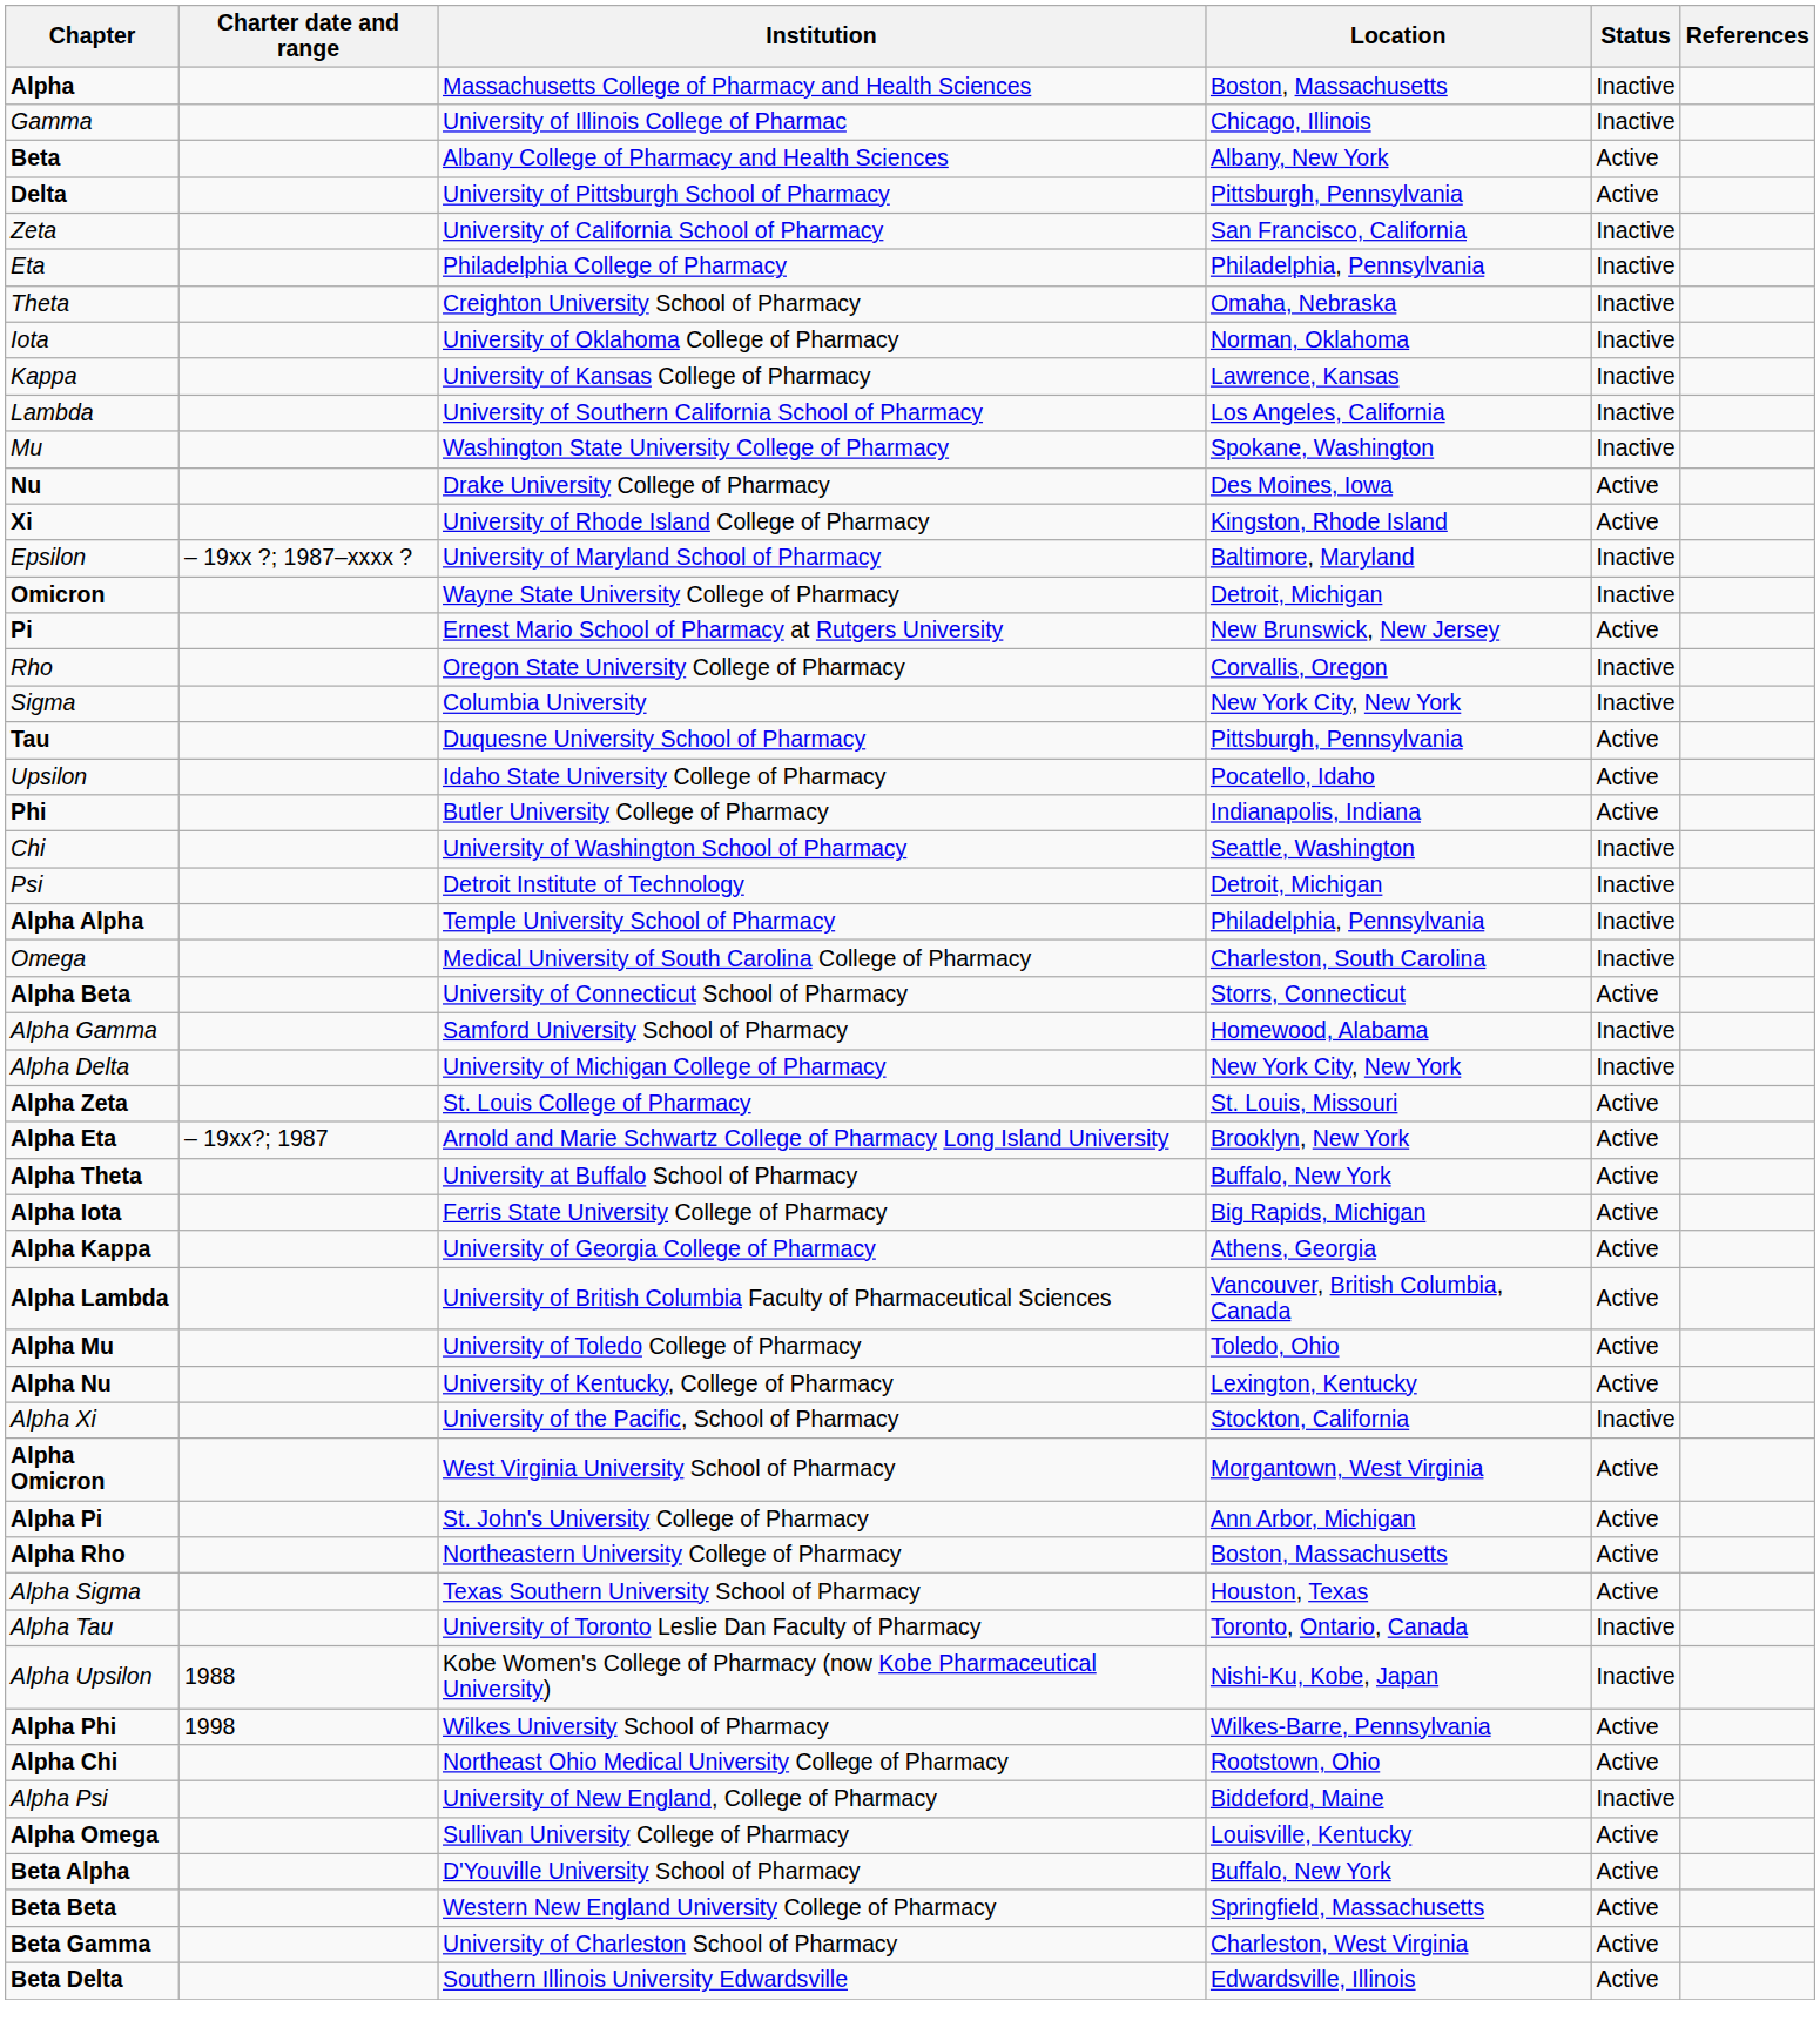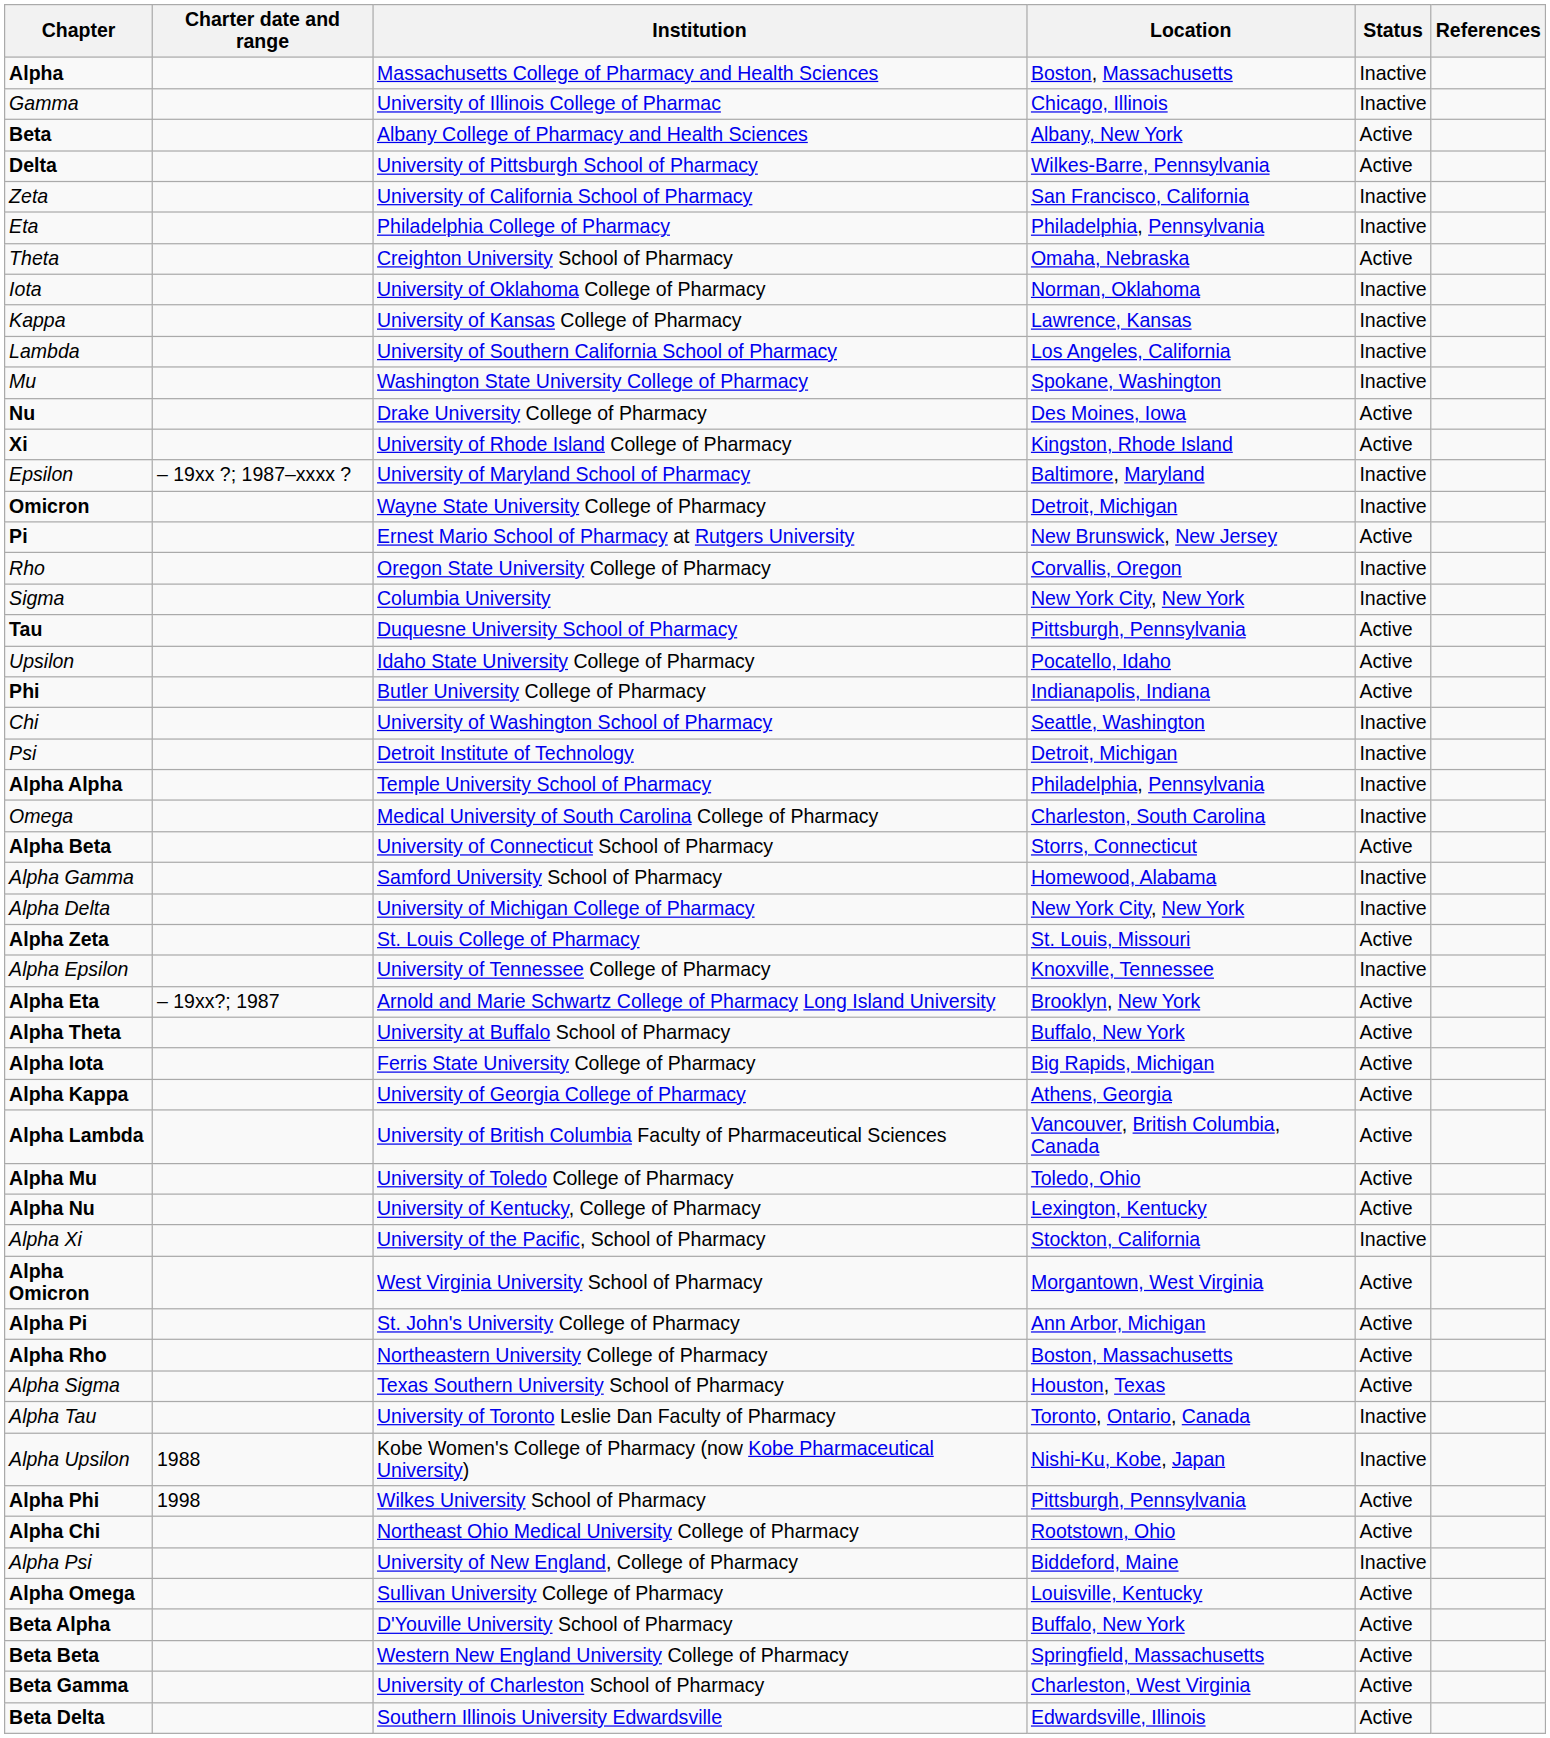Delta | Location: Pittsburgh, Pennsylvania -> Wilkes-Barre, Pennsylvania
Theta | Status: Inactive -> Active
+ row: Alpha Epsilon | University of Tennessee College of Pharmacy | Knoxville, Tennessee | Inactive
Alpha Phi | Location: Wilkes-Barre, Pennsylvania -> Pittsburgh, Pennsylvania
